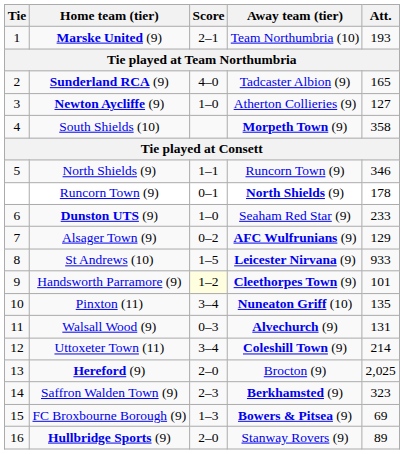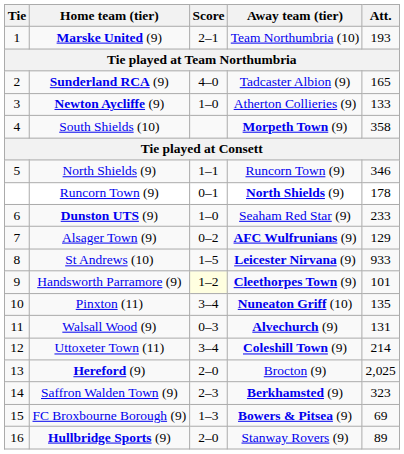Newton Aycliffe (9) | Att.: 127 -> 133
